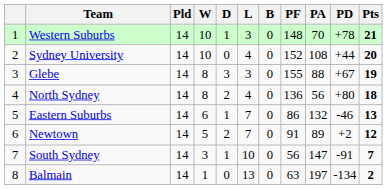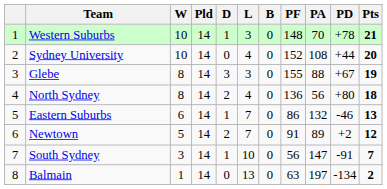columns swapped: Pld <-> W
